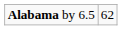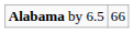Alabama by 6.5 | column 2: 62 -> 66
